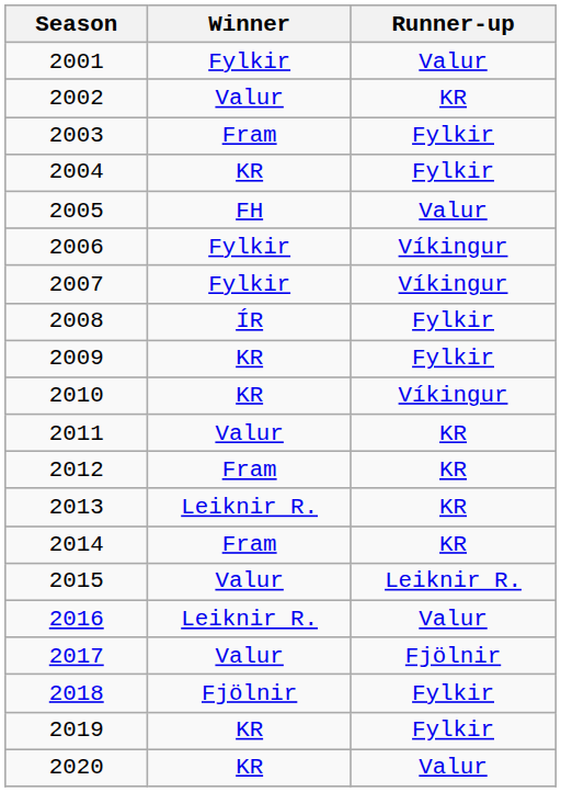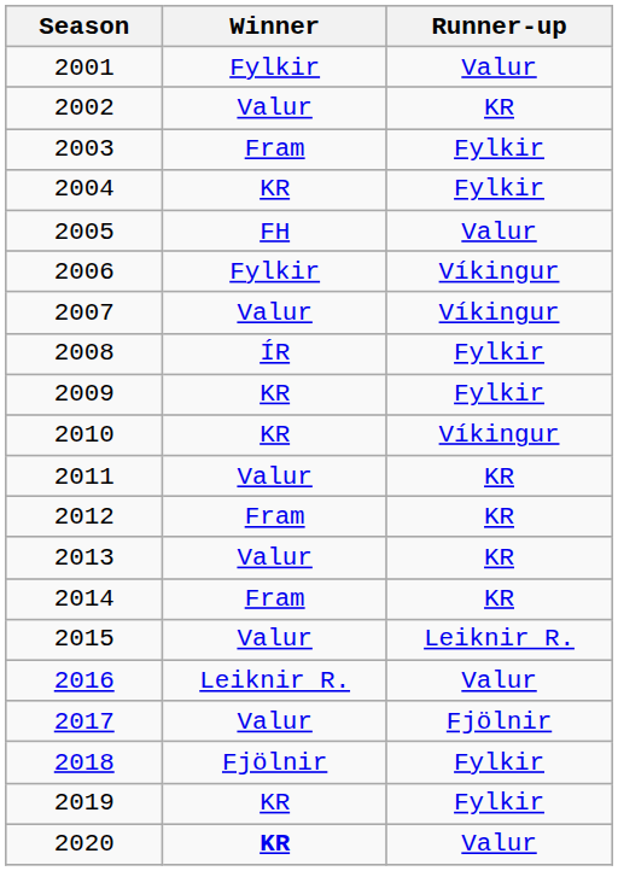2007 | Winner: Fylkir -> Valur
2013 | Winner: Leiknir R. -> Valur
2020 | Winner: normal -> bold
